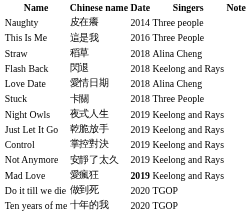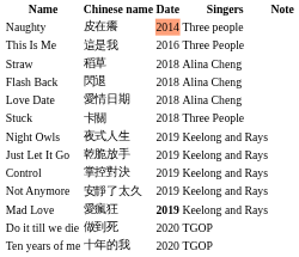Naughty | Date: no background -> lightsalmon background
Flash Back | Singers: Keelong and Rays -> Alina Cheng
